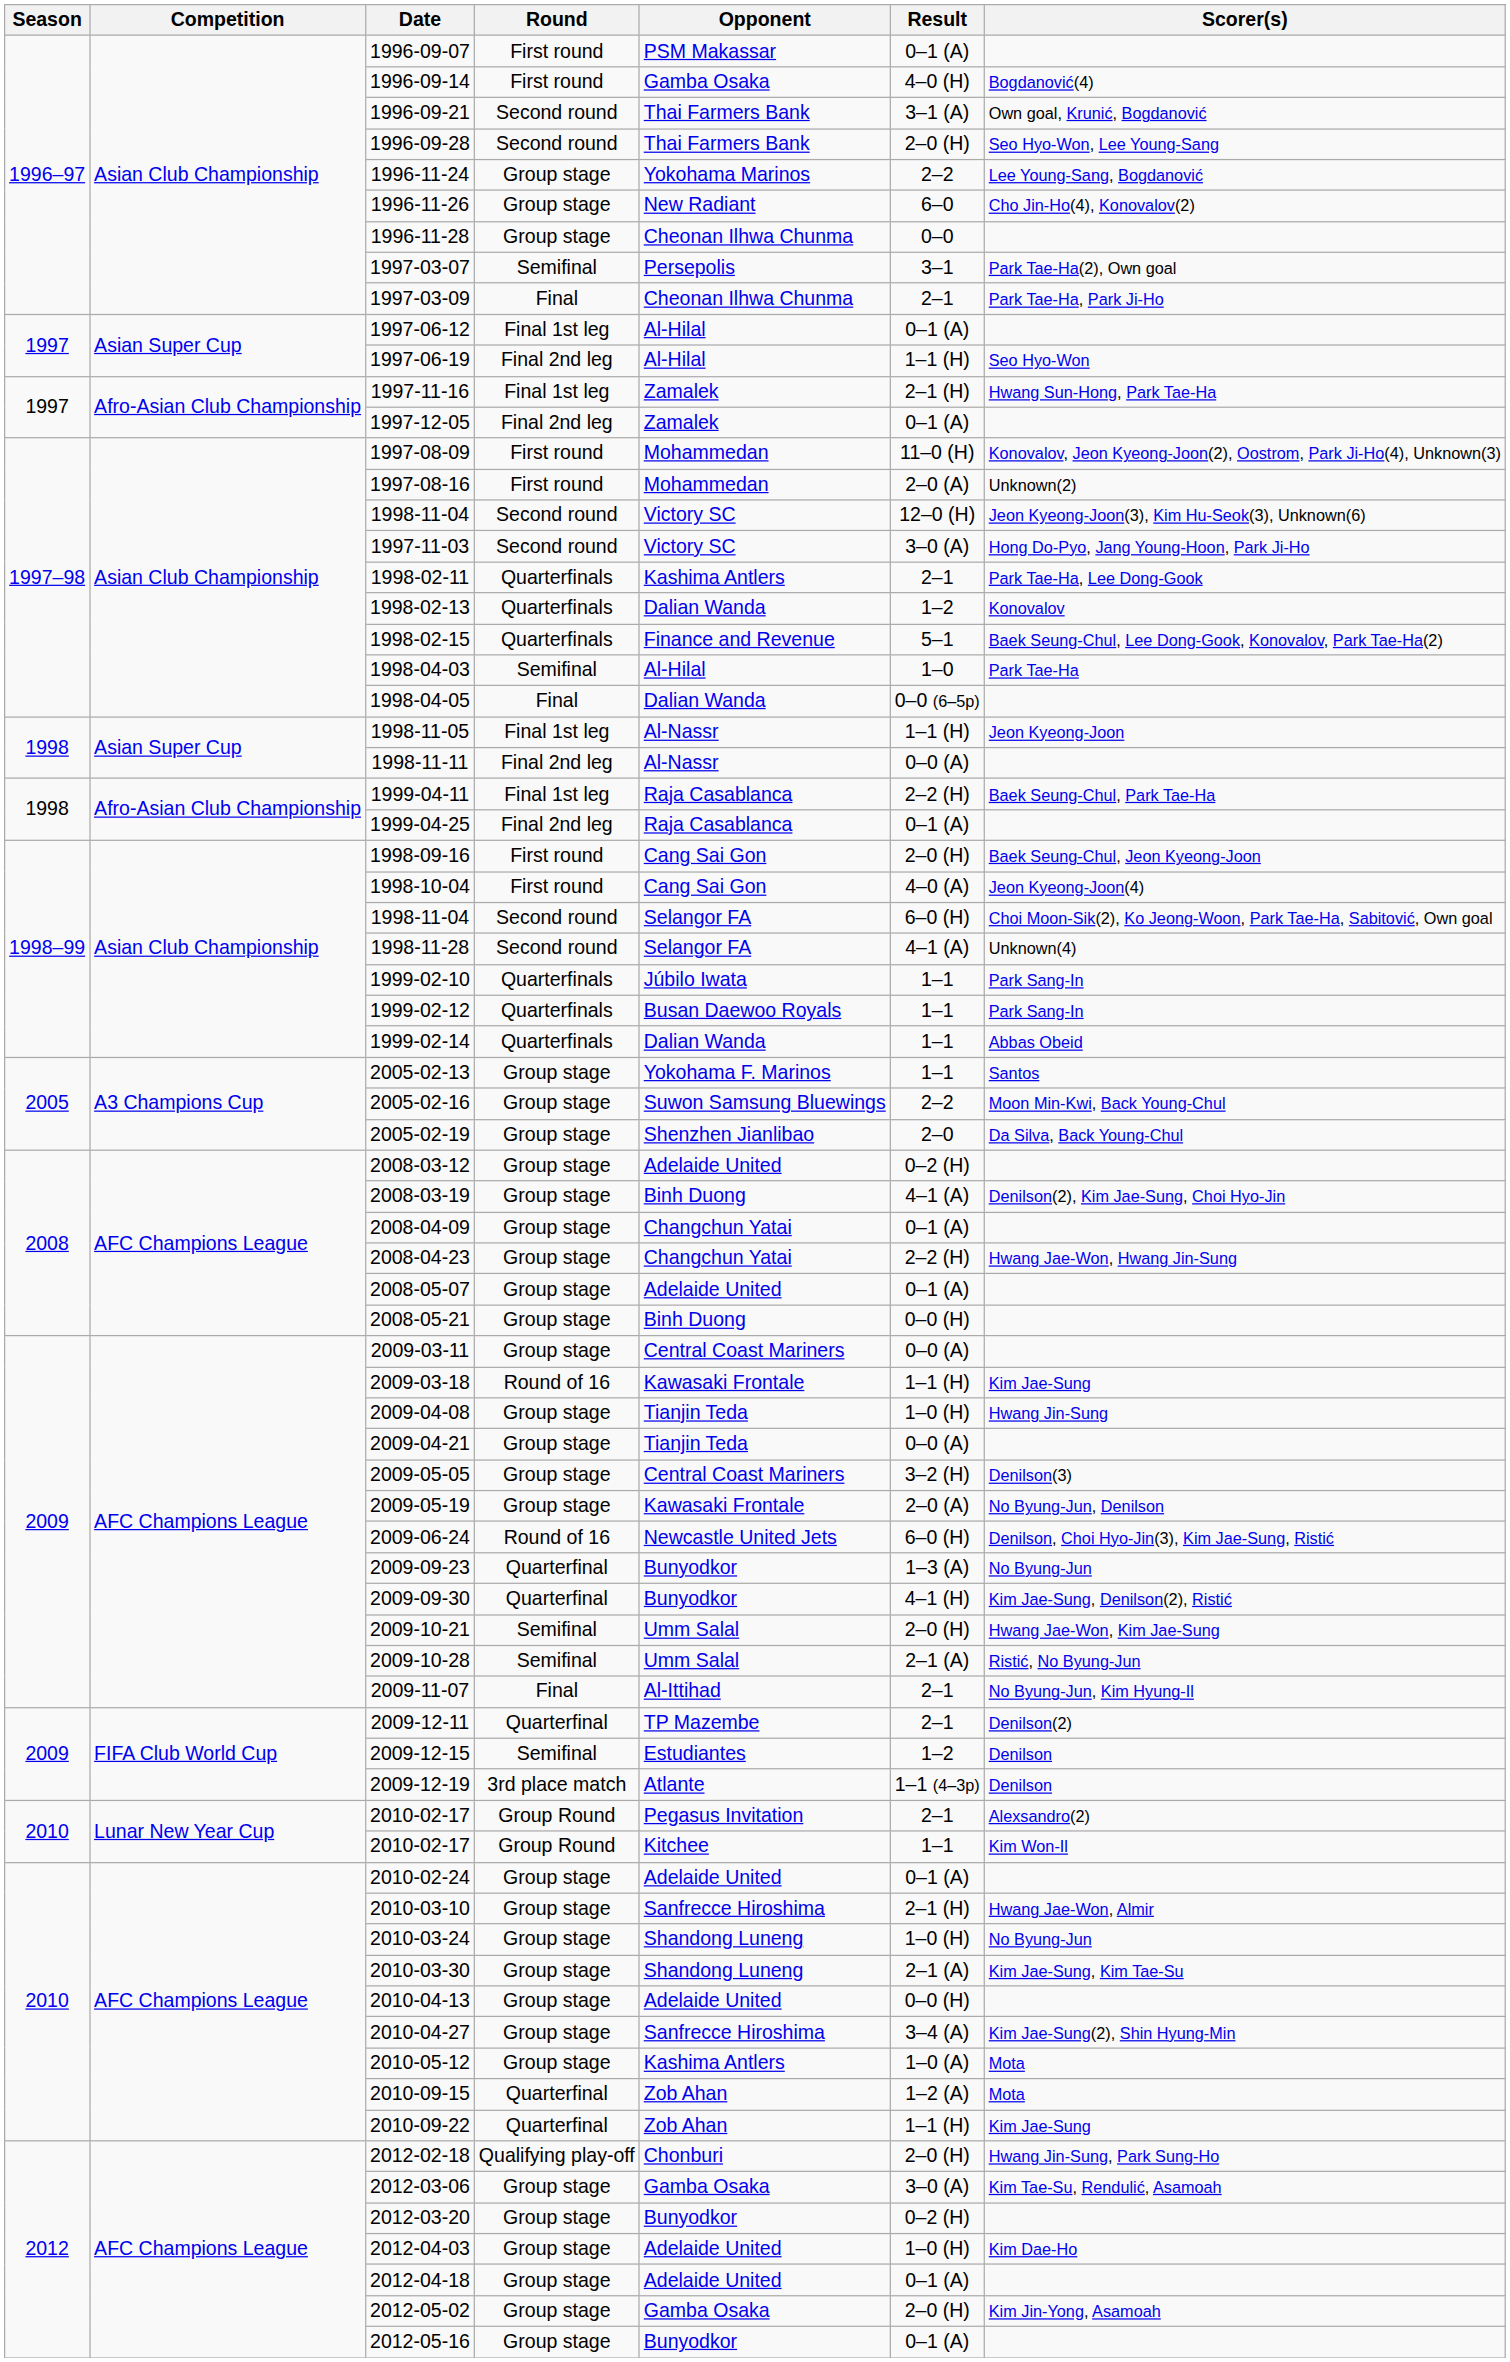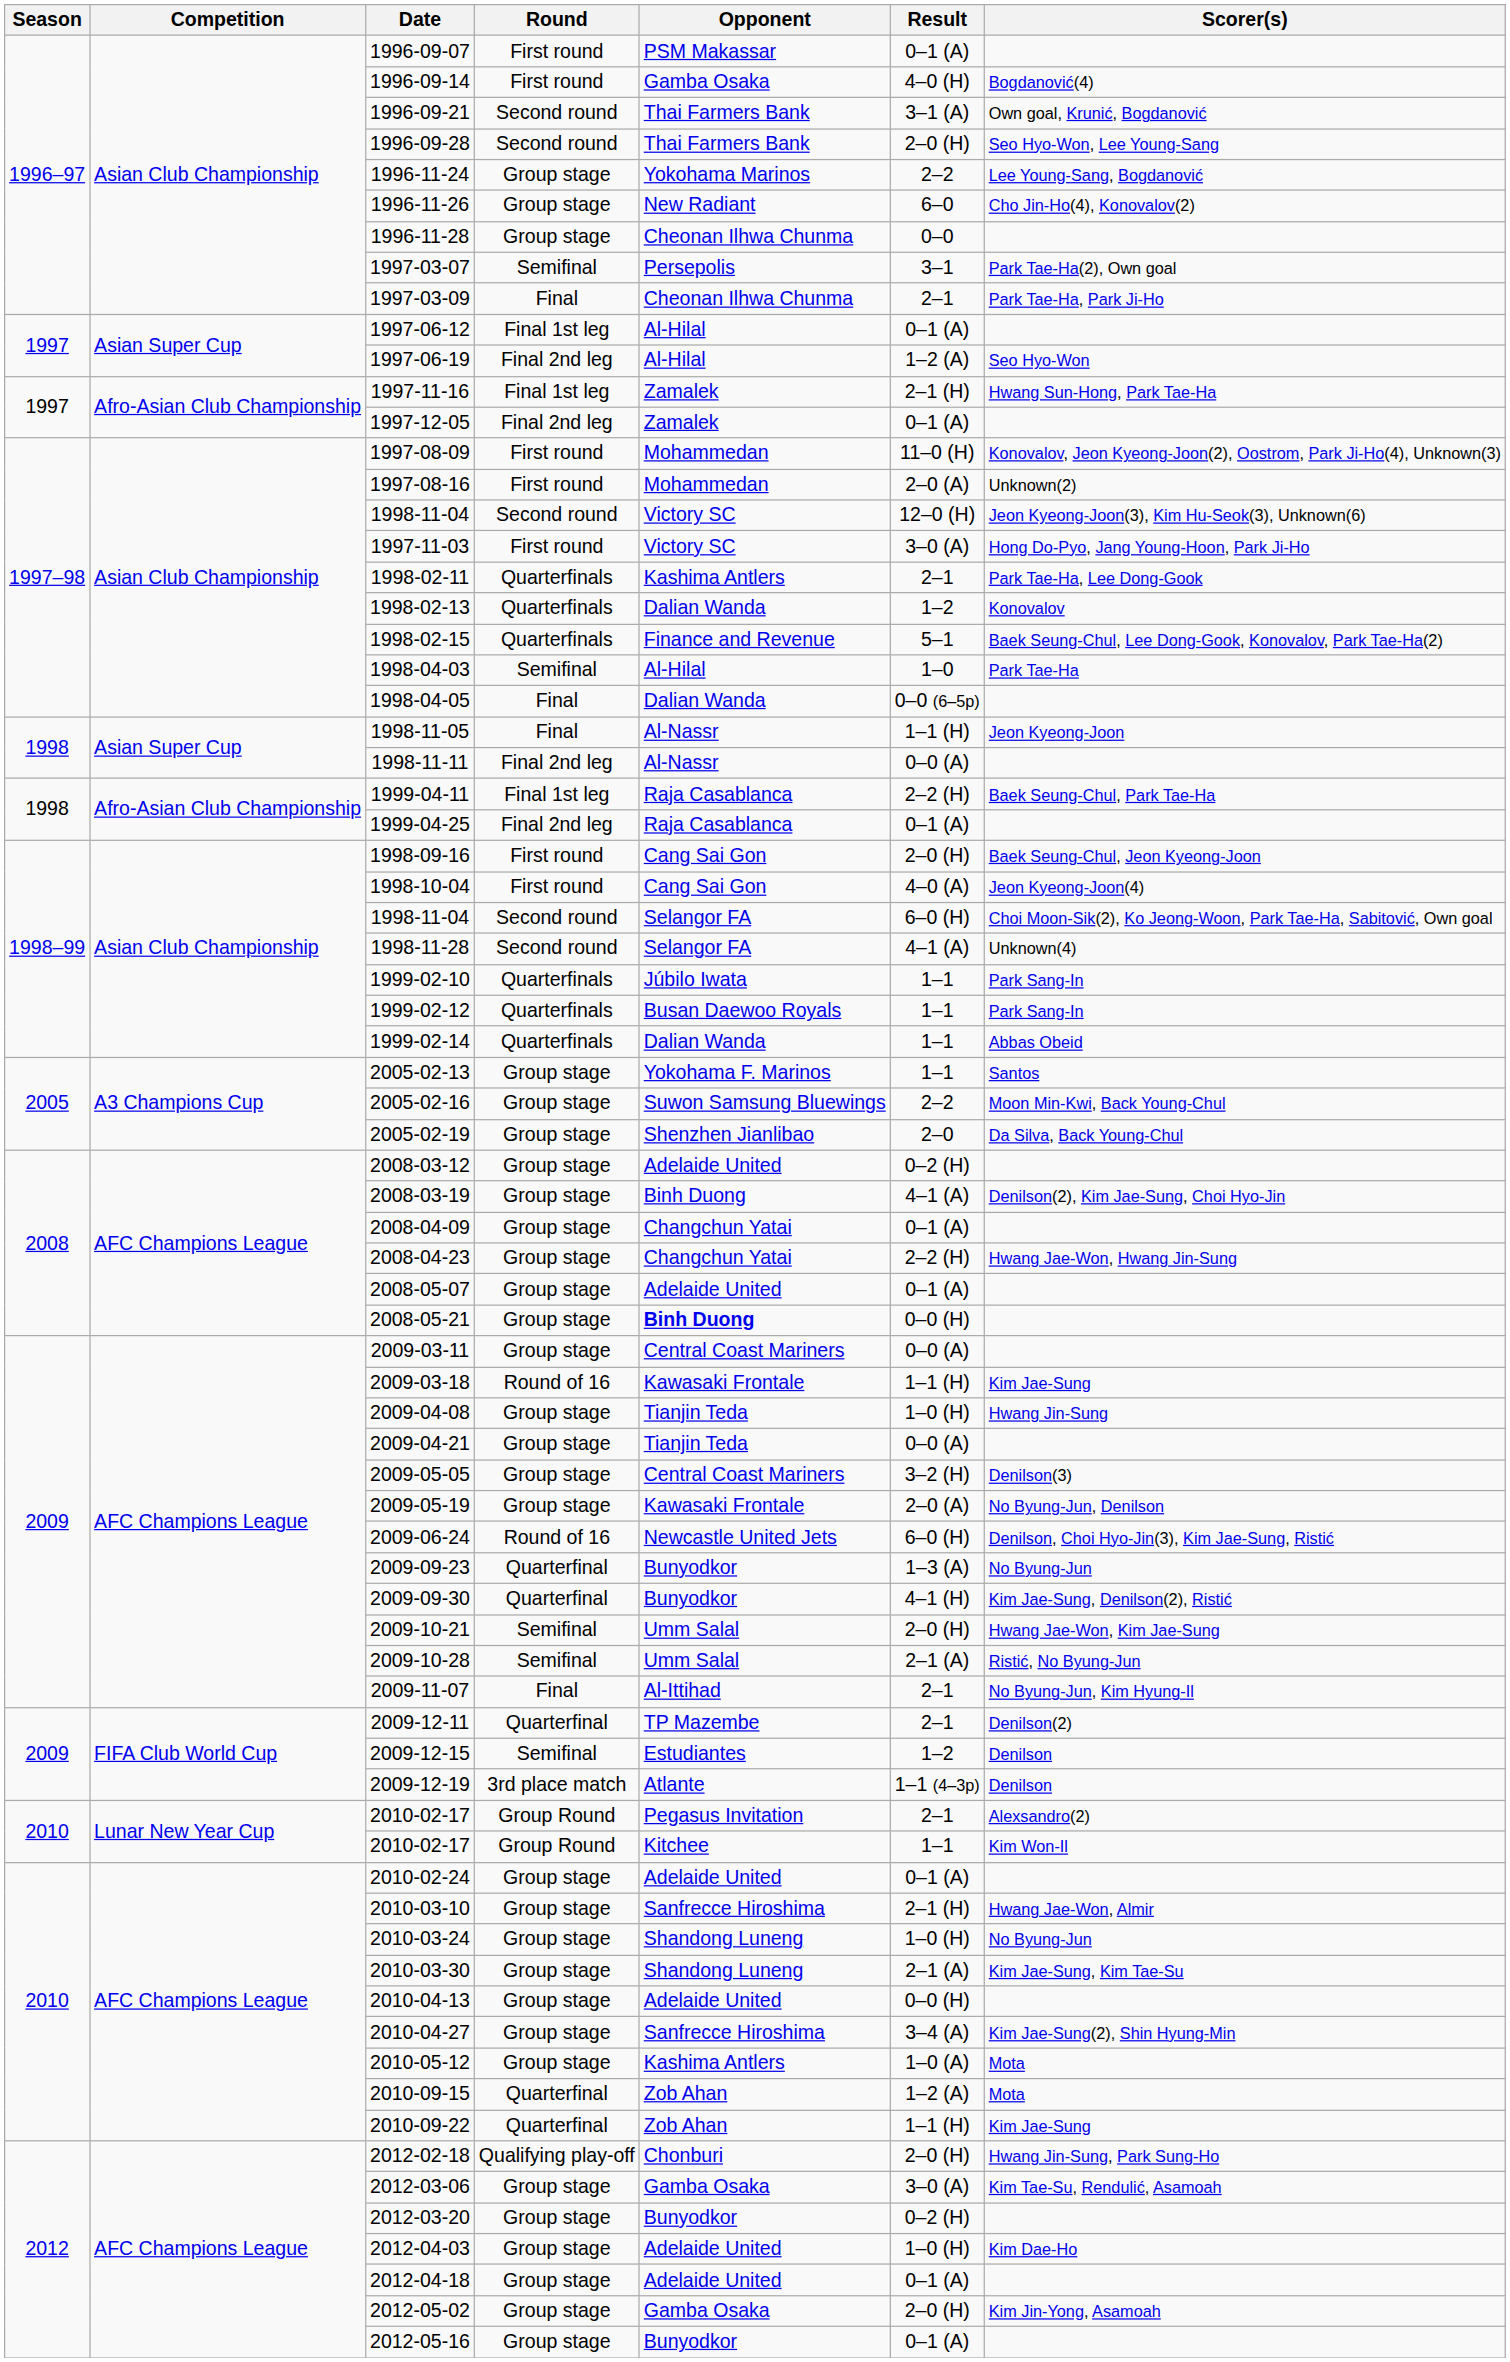1997-06-19 | Result: 1–1 (H) -> 1–2 (A)
1997-11-03 | Round: Second round -> First round
1998-11-05 | Round: Final 1st leg -> Final
2008-05-21 | Opponent: normal -> bold
